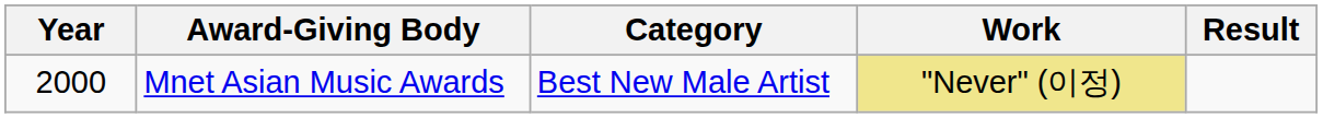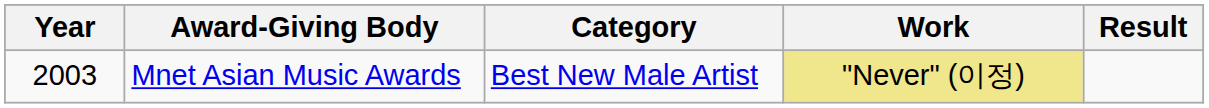Mnet Asian Music Awards | Year: 2000 -> 2003
